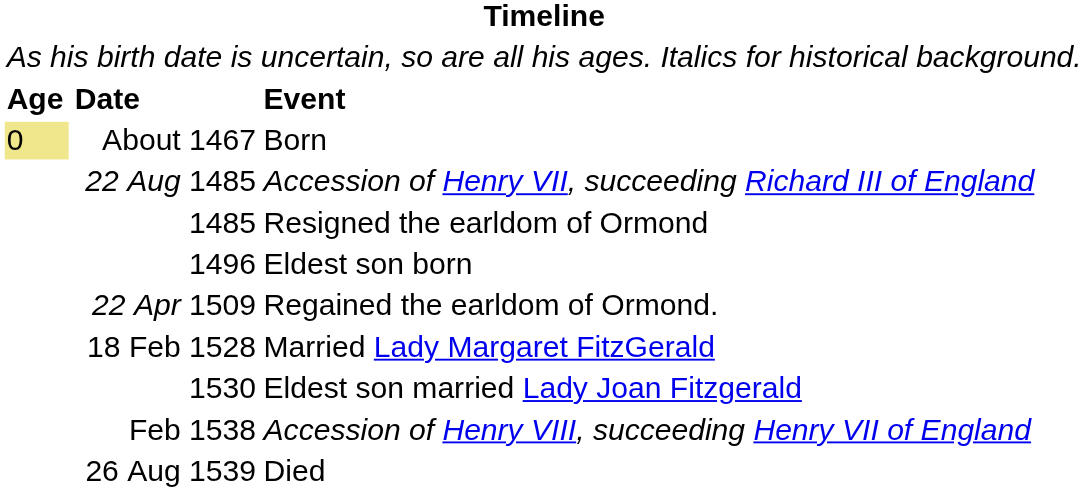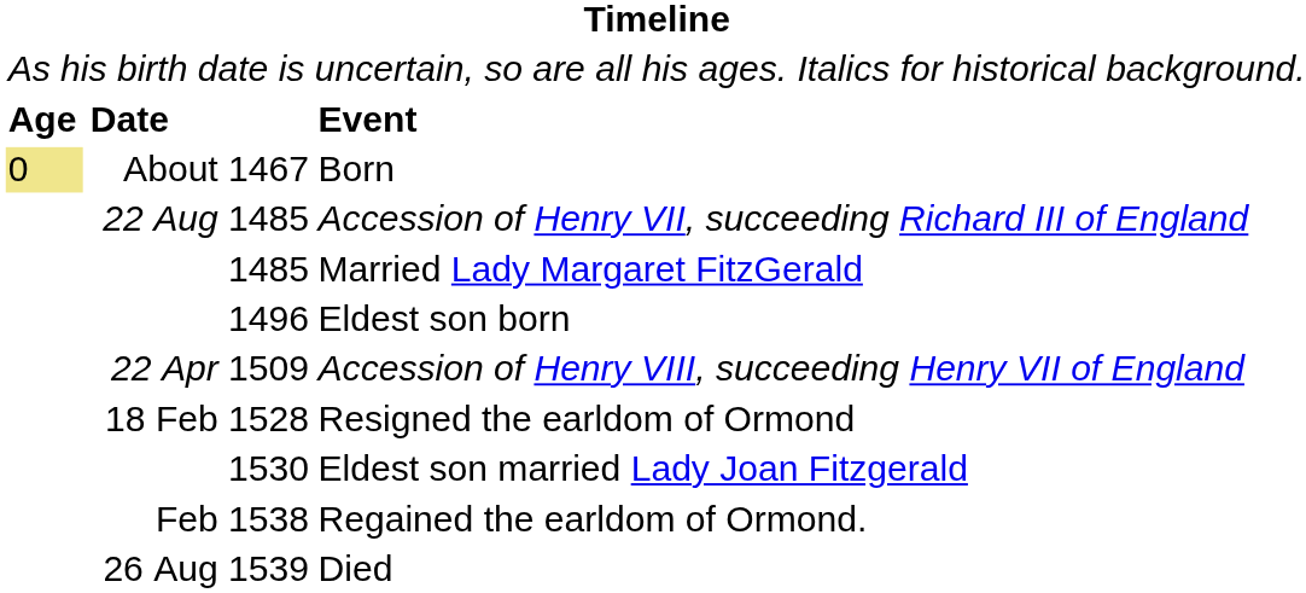1485 | column 3: Resigned the earldom of Ormond -> Married Lady Margaret FitzGerald
22 Apr 1509 | column 3: Regained the earldom of Ormond. -> Accession of Henry VIII, succeeding Henry VII of England
18 Feb 1528 | column 3: Married Lady Margaret FitzGerald -> Resigned the earldom of Ormond
Feb 1538 | column 3: Accession of Henry VIII, succeeding Henry VII of England -> Regained the earldom of Ormond.
